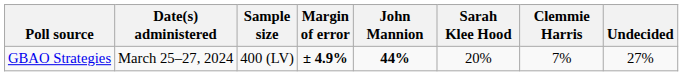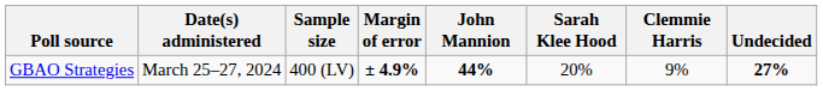GBAO Strategies | Clemmie Harris: 7% -> 9%
GBAO Strategies | Undecided: normal -> bold
